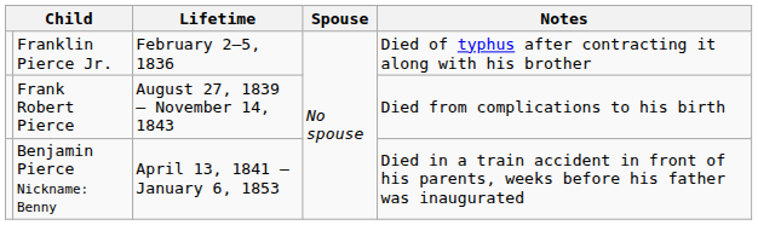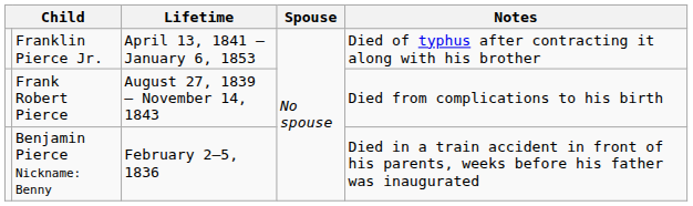Franklin Pierce Jr. | Lifetime: February 2–5, 1836 -> April 13, 1841 – January 6, 1853
Benjamin Pierce Nickname: Benny | Lifetime: April 13, 1841 – January 6, 1853 -> February 2–5, 1836
